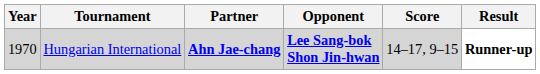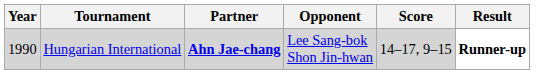Hungarian International | Year: 1970 -> 1990
Hungarian International | Opponent: bold -> normal
